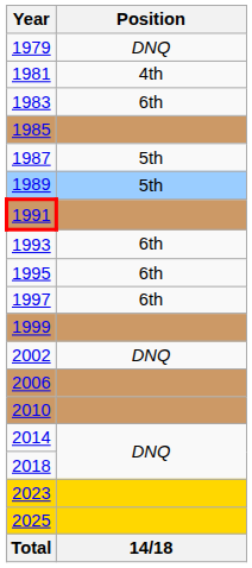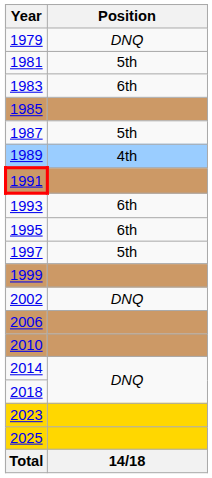1981 | Position: 4th -> 5th
1989 | Position: 5th -> 4th
1997 | Position: 6th -> 5th
